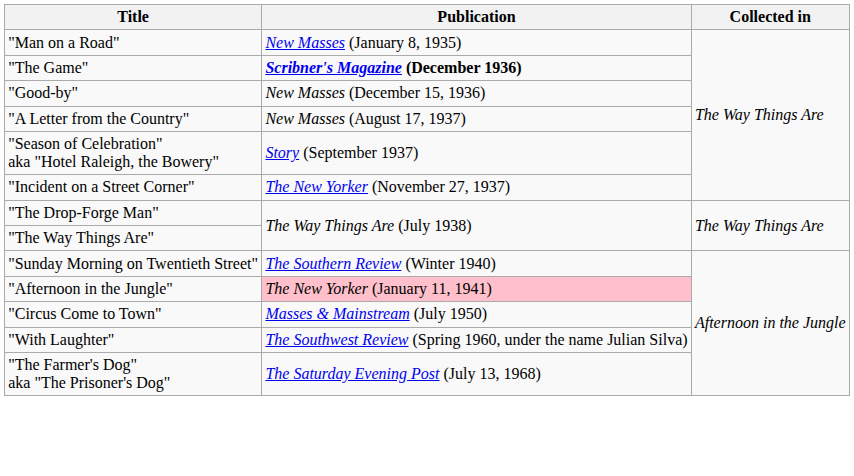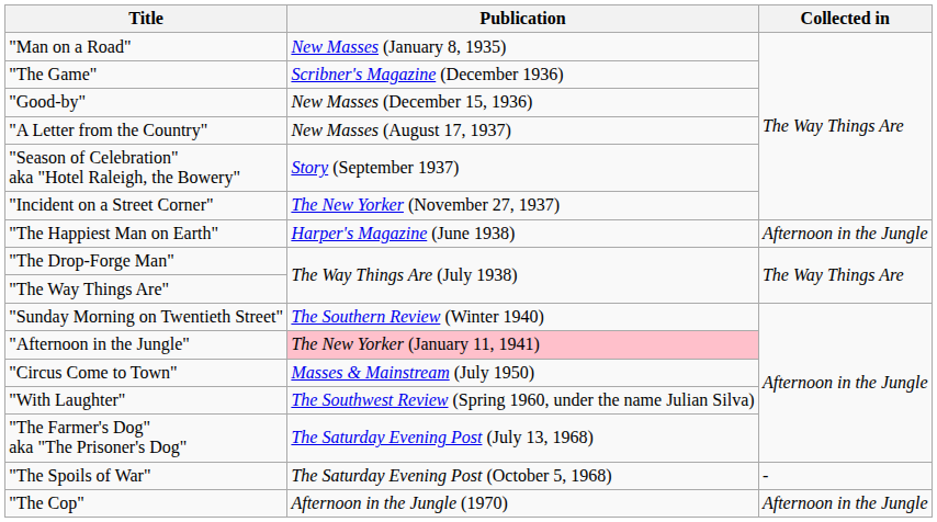"The Game" | Publication: bold -> normal
+ row: "The Happiest Man on Earth" | Harper's Magazine (June 1938) | Afternoon in the Jungle
+ row: "The Spoils of War" | The Saturday Evening Post (October 5, 1968) | -
+ row: "The Cop" | Afternoon in the Jungle (1970) | Afternoon in the Jungle
